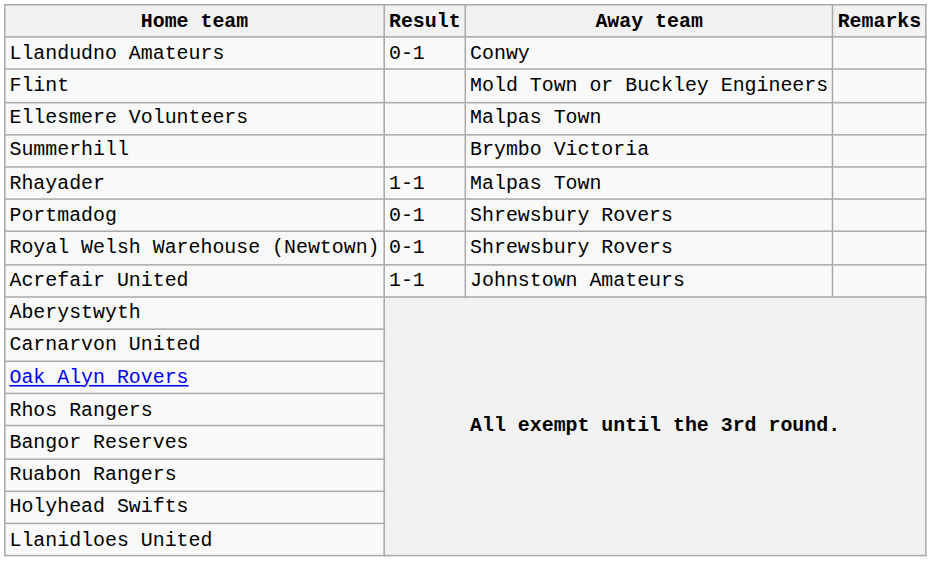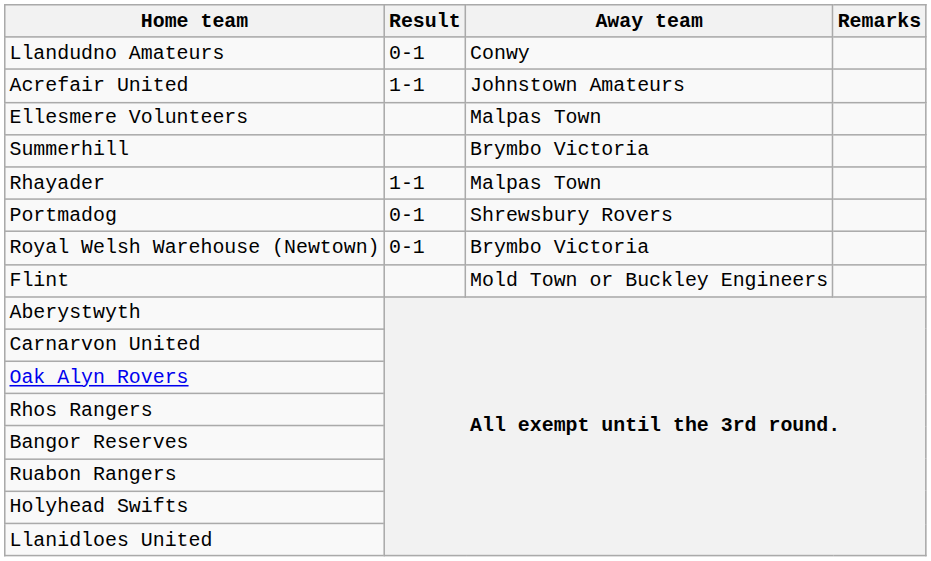rows swapped: Flint <-> Acrefair United
Royal Welsh Warehouse (Newtown) | Away team: Shrewsbury Rovers -> Brymbo Victoria
